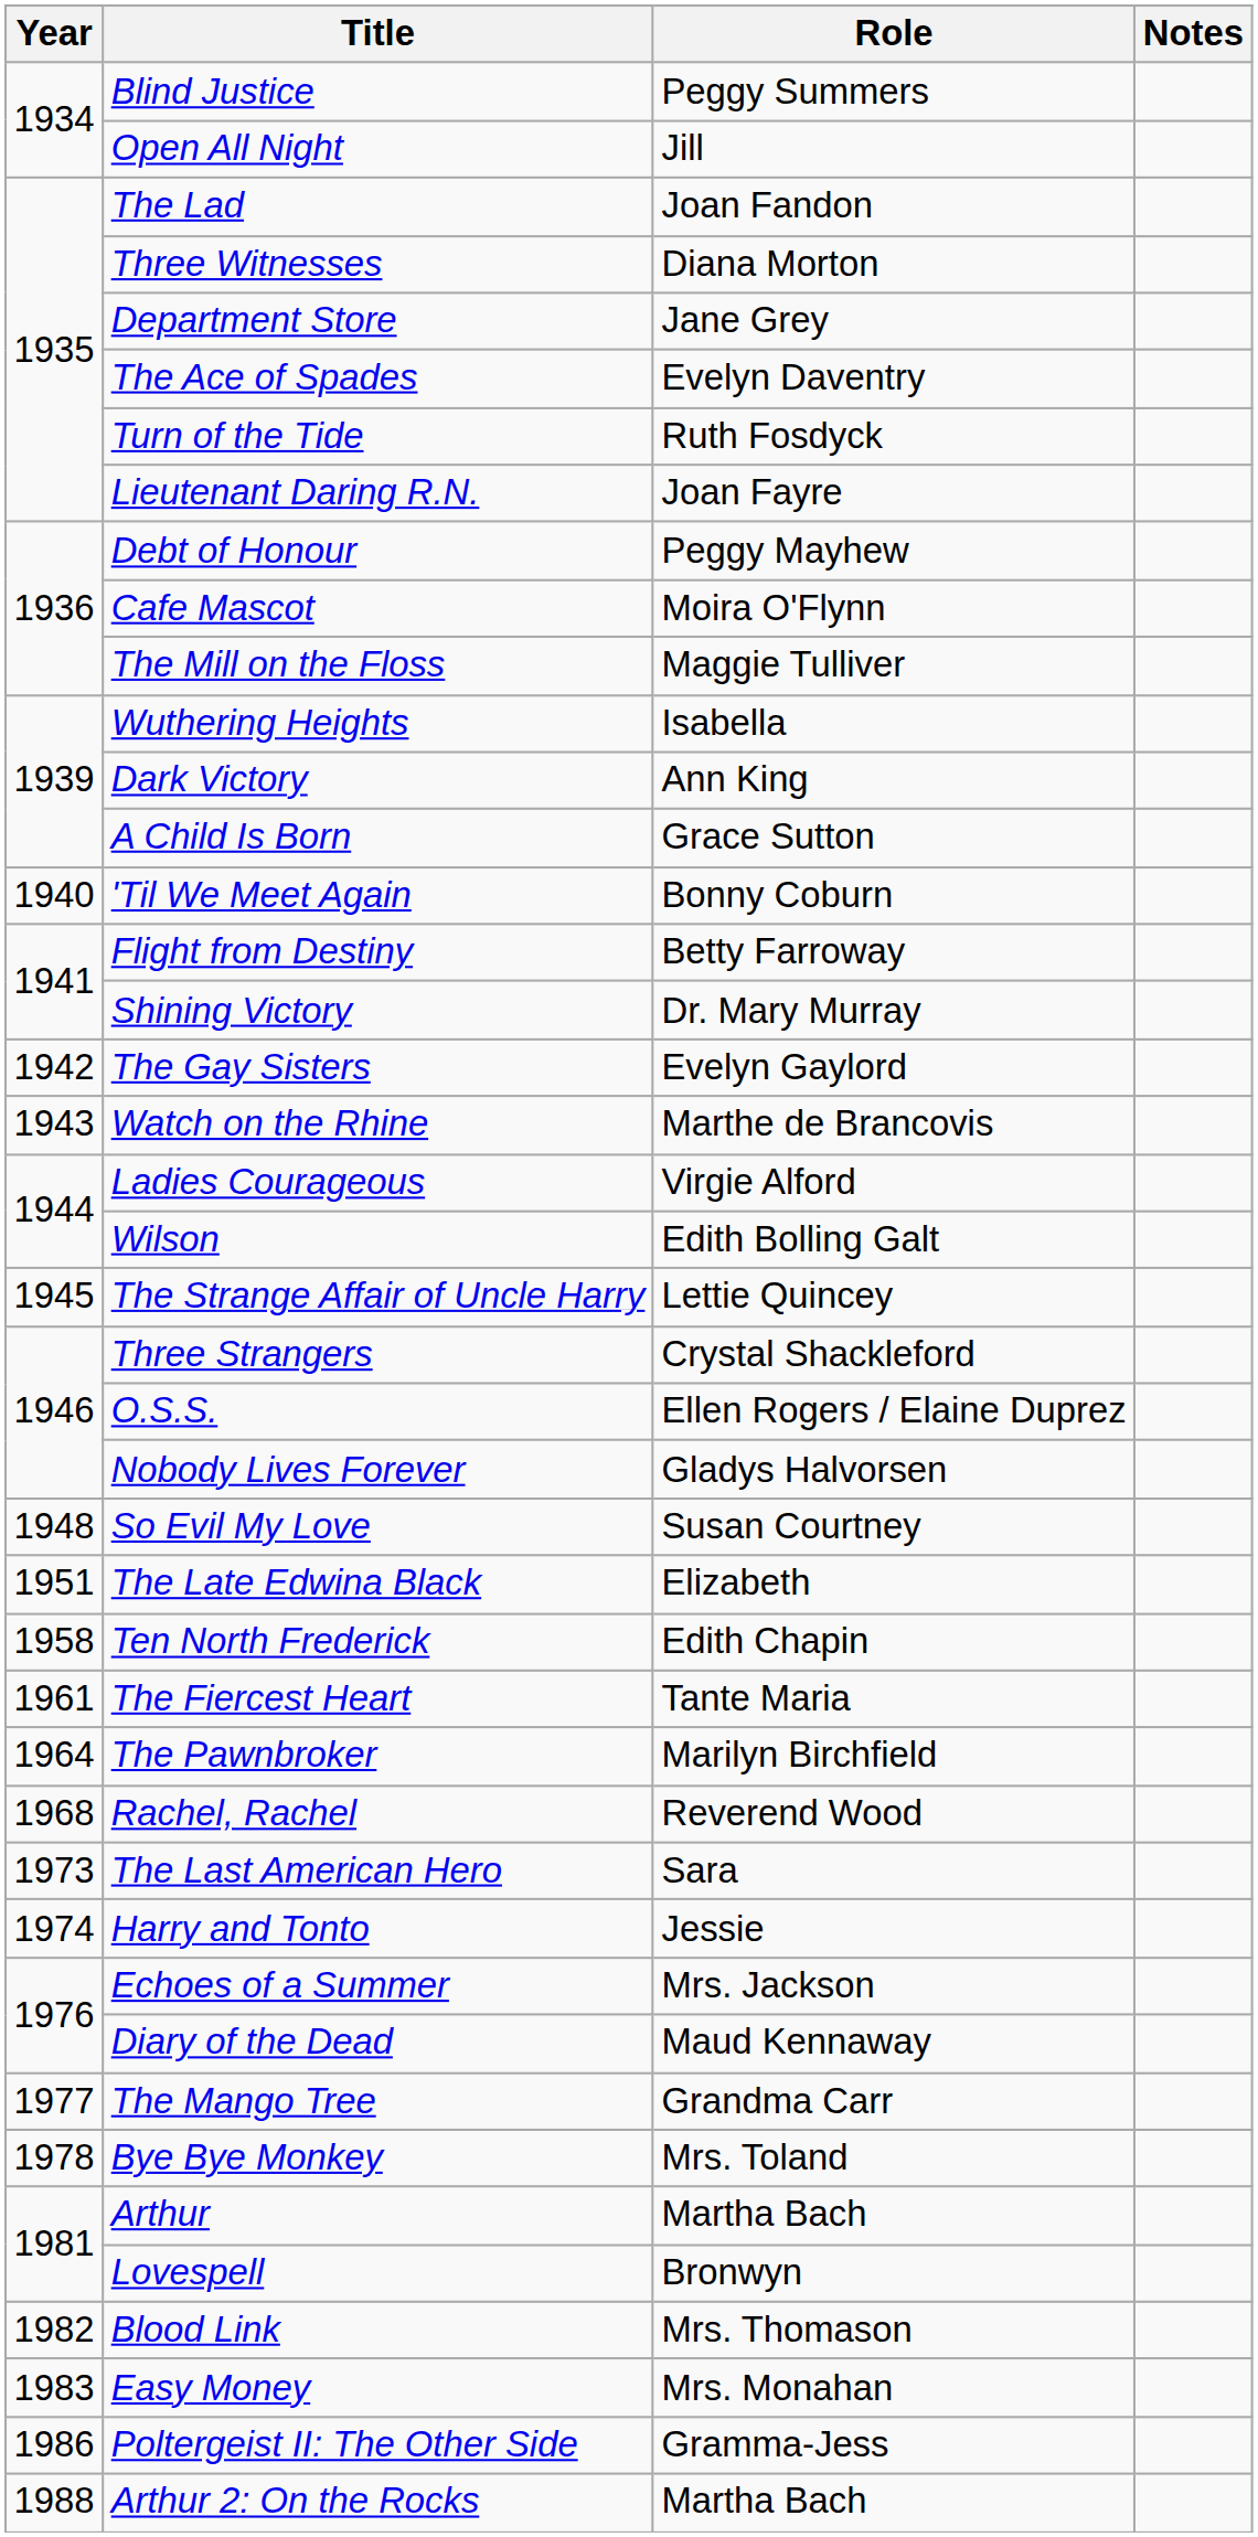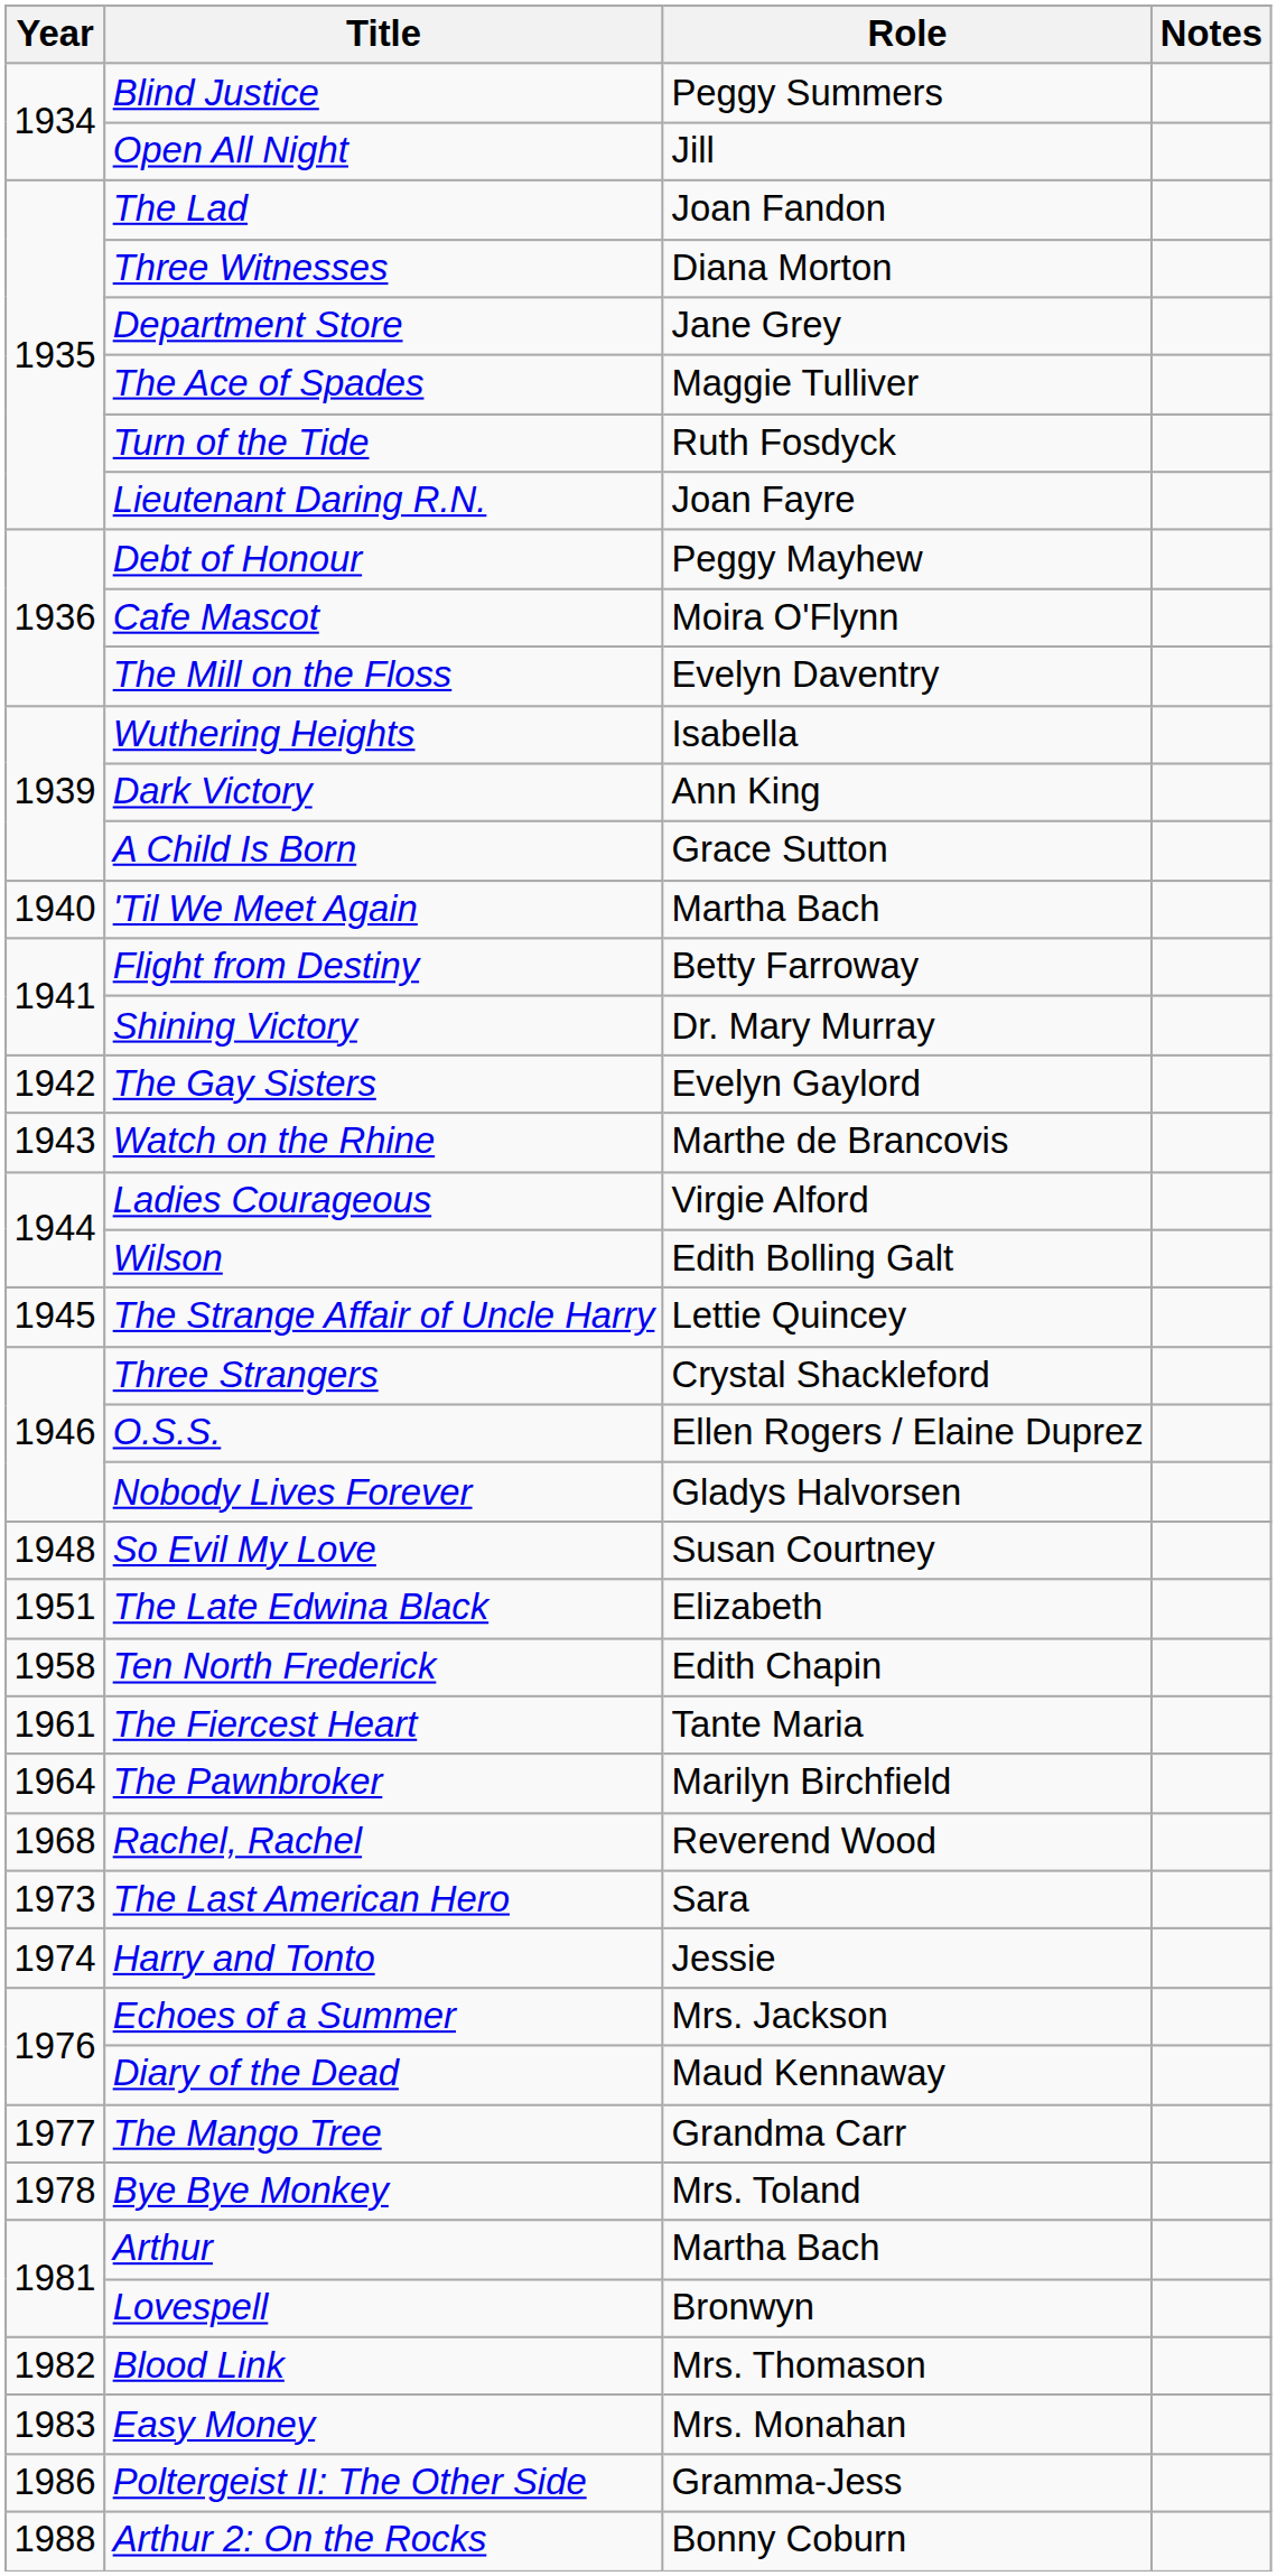The Ace of Spades | Role: Evelyn Daventry -> Maggie Tulliver
The Mill on the Floss | Role: Maggie Tulliver -> Evelyn Daventry
'Til We Meet Again | Role: Bonny Coburn -> Martha Bach
Arthur 2: On the Rocks | Role: Martha Bach -> Bonny Coburn
